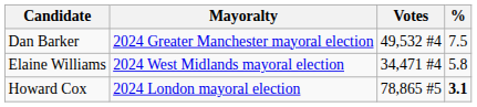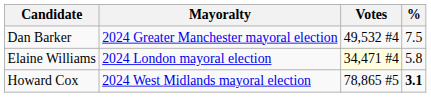Elaine Williams | Mayoralty: 2024 West Midlands mayoral election -> 2024 London mayoral election
Elaine Williams | Votes: no background -> lightyellow background
Howard Cox | Mayoralty: 2024 London mayoral election -> 2024 West Midlands mayoral election
